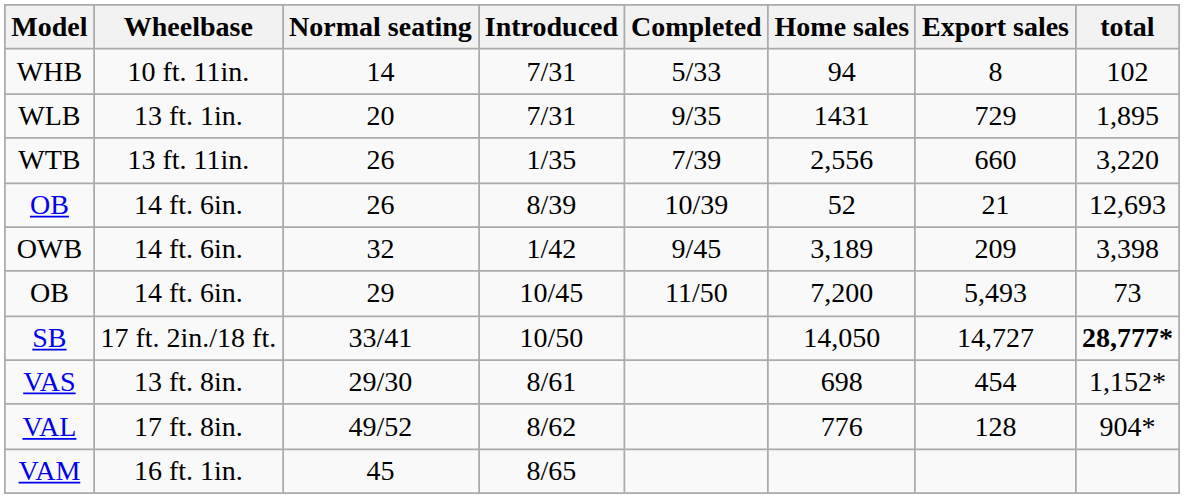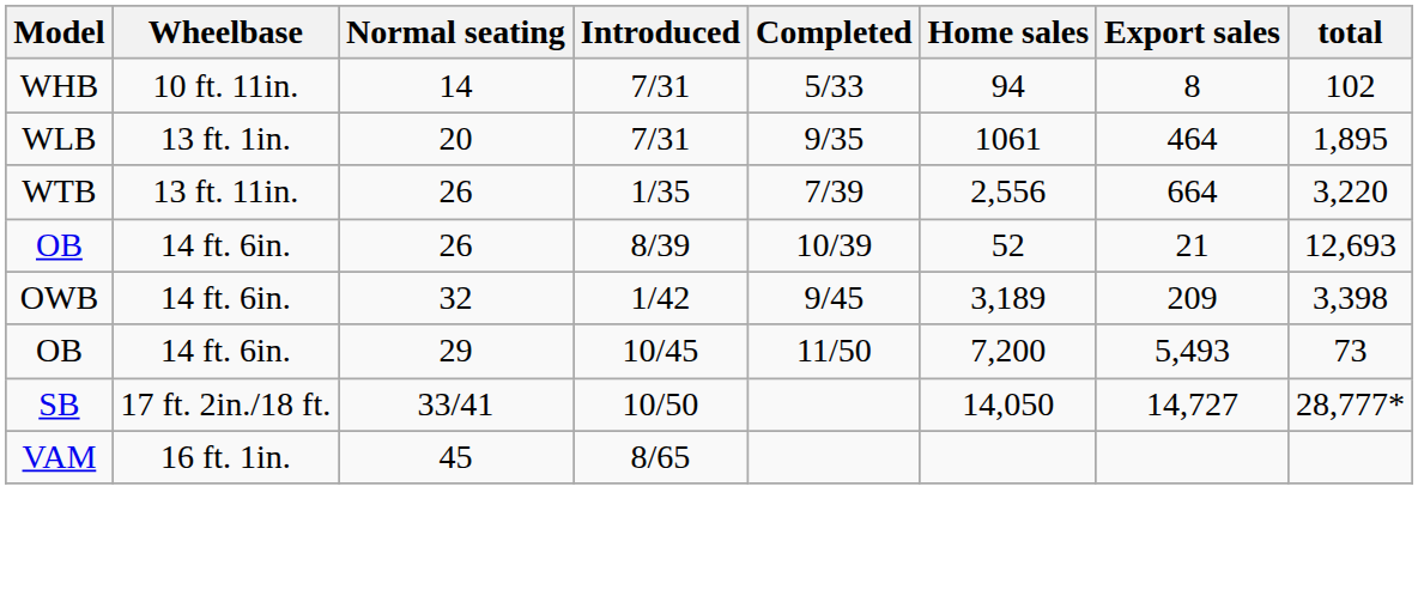WLB | Home sales: 1431 -> 1061
WLB | Export sales: 729 -> 464
WTB | Export sales: 660 -> 664
SB | total: bold -> normal
- row: VAS | 13 ft. 8in. | 29/30 | 8/61 | 698 | 454 | 1,152*
- row: VAL | 17 ft. 8in. | 49/52 | 8/62 | 776 | 128 | 904*
